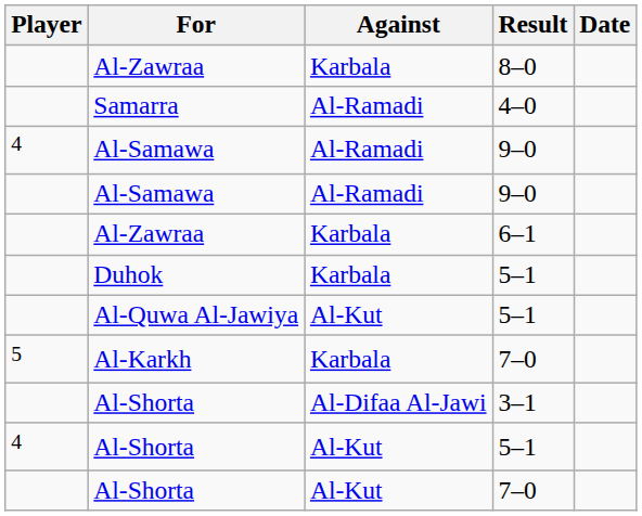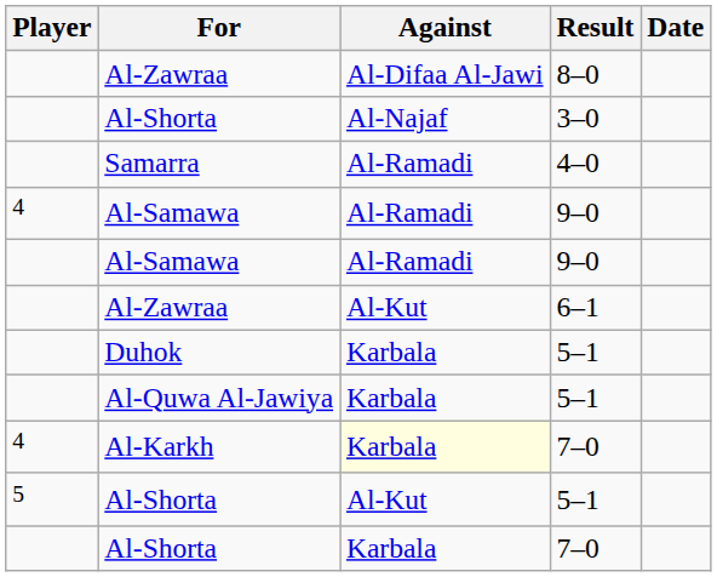8–0 | Against: Karbala -> Al-Difaa Al-Jawi
+ row: Al-Shorta | Al-Najaf | 3–0
6–1 | Against: Karbala -> Al-Kut
Al-Quwa Al-Jawiya / 5–1 | Against: Al-Kut -> Karbala
Al-Karkh / 7–0 | Player: 5 -> 4
Al-Karkh / 7–0 | Against: no background -> lightyellow background
- row: Al-Shorta | Al-Difaa Al-Jawi | 3–1
Al-Shorta / 5–1 | Player: 4 -> 5
Al-Shorta / 7–0 | Against: Al-Kut -> Karbala
